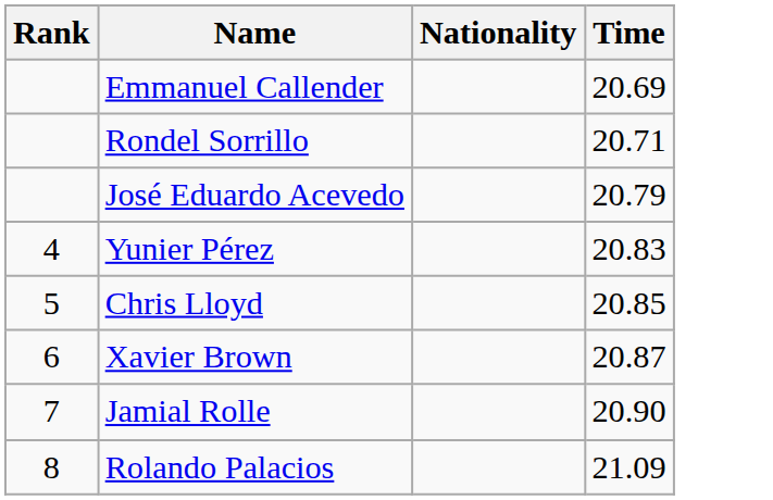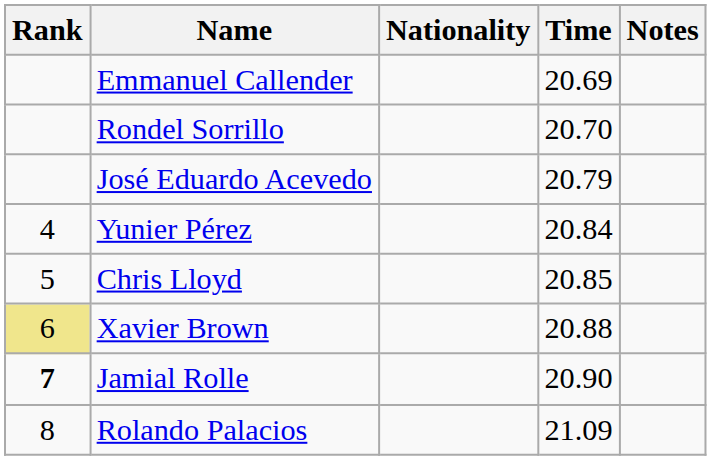+ column: Notes
Rondel Sorrillo | Time: 20.71 -> 20.70
Yunier Pérez | Time: 20.83 -> 20.84
Xavier Brown | Rank: no background -> khaki background
Xavier Brown | Time: 20.87 -> 20.88
Jamial Rolle | Rank: normal -> bold
